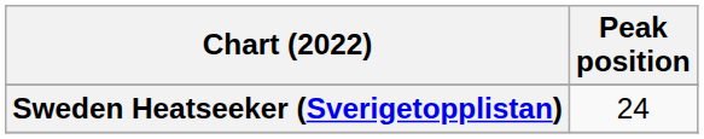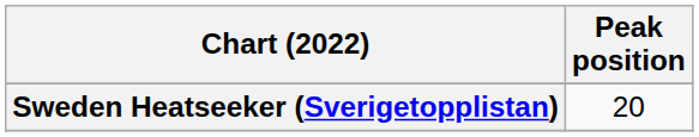Sweden Heatseeker (Sverigetopplistan) | Peak position: 24 -> 20
